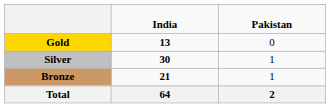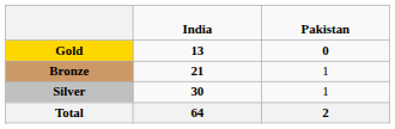Gold | column 3: normal -> bold
rows swapped: Silver <-> Bronze
